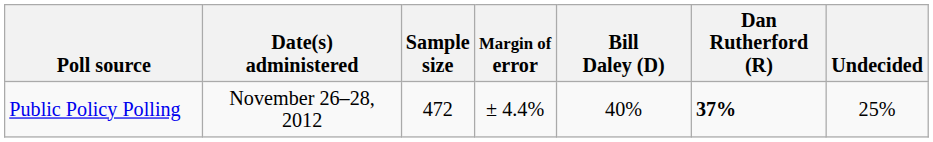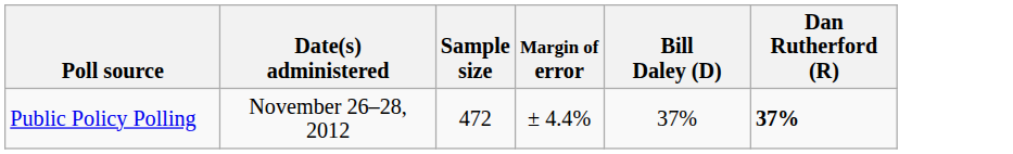- column: Undecided | 25%
Public Policy Polling | Bill Daley (D): 40% -> 37%
